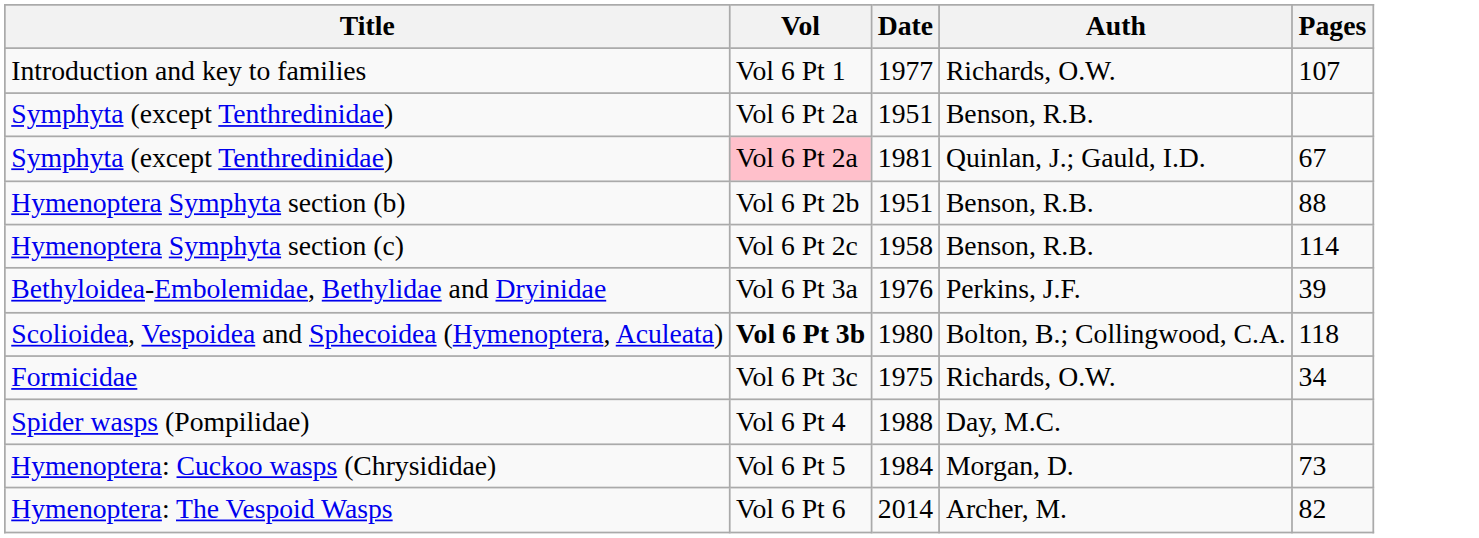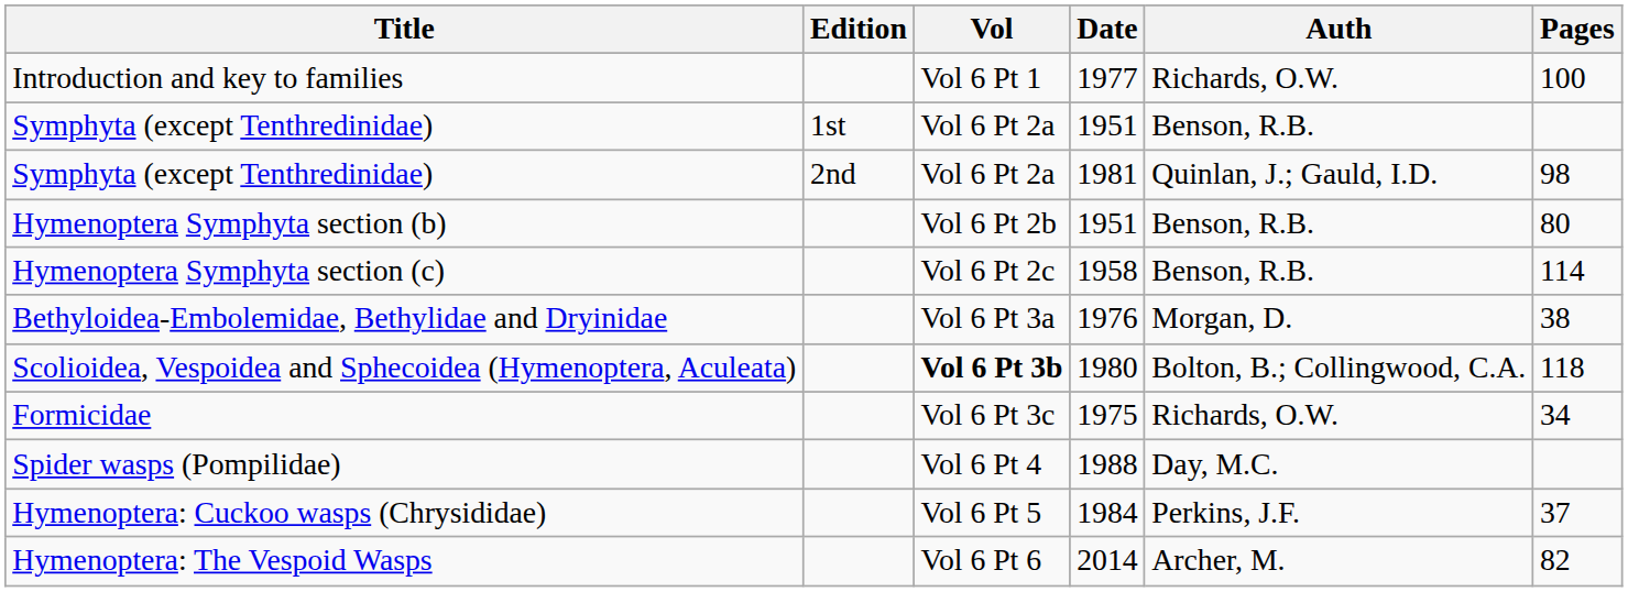+ column: Edition | 1st | 2nd
Introduction and key to families | Pages: 107 -> 100
Symphyta (except Tenthredinidae) / 1981 | Vol: pink background -> no background
Symphyta (except Tenthredinidae) / 1981 | Pages: 67 -> 98
Hymenoptera Symphyta section (b) | Pages: 88 -> 80
Bethyloidea-Embolemidae, Bethylidae and Dryinidae | Auth: Perkins, J.F. -> Morgan, D.
Bethyloidea-Embolemidae, Bethylidae and Dryinidae | Pages: 39 -> 38
Hymenoptera: Cuckoo wasps (Chrysididae) | Auth: Morgan, D. -> Perkins, J.F.
Hymenoptera: Cuckoo wasps (Chrysididae) | Pages: 73 -> 37
